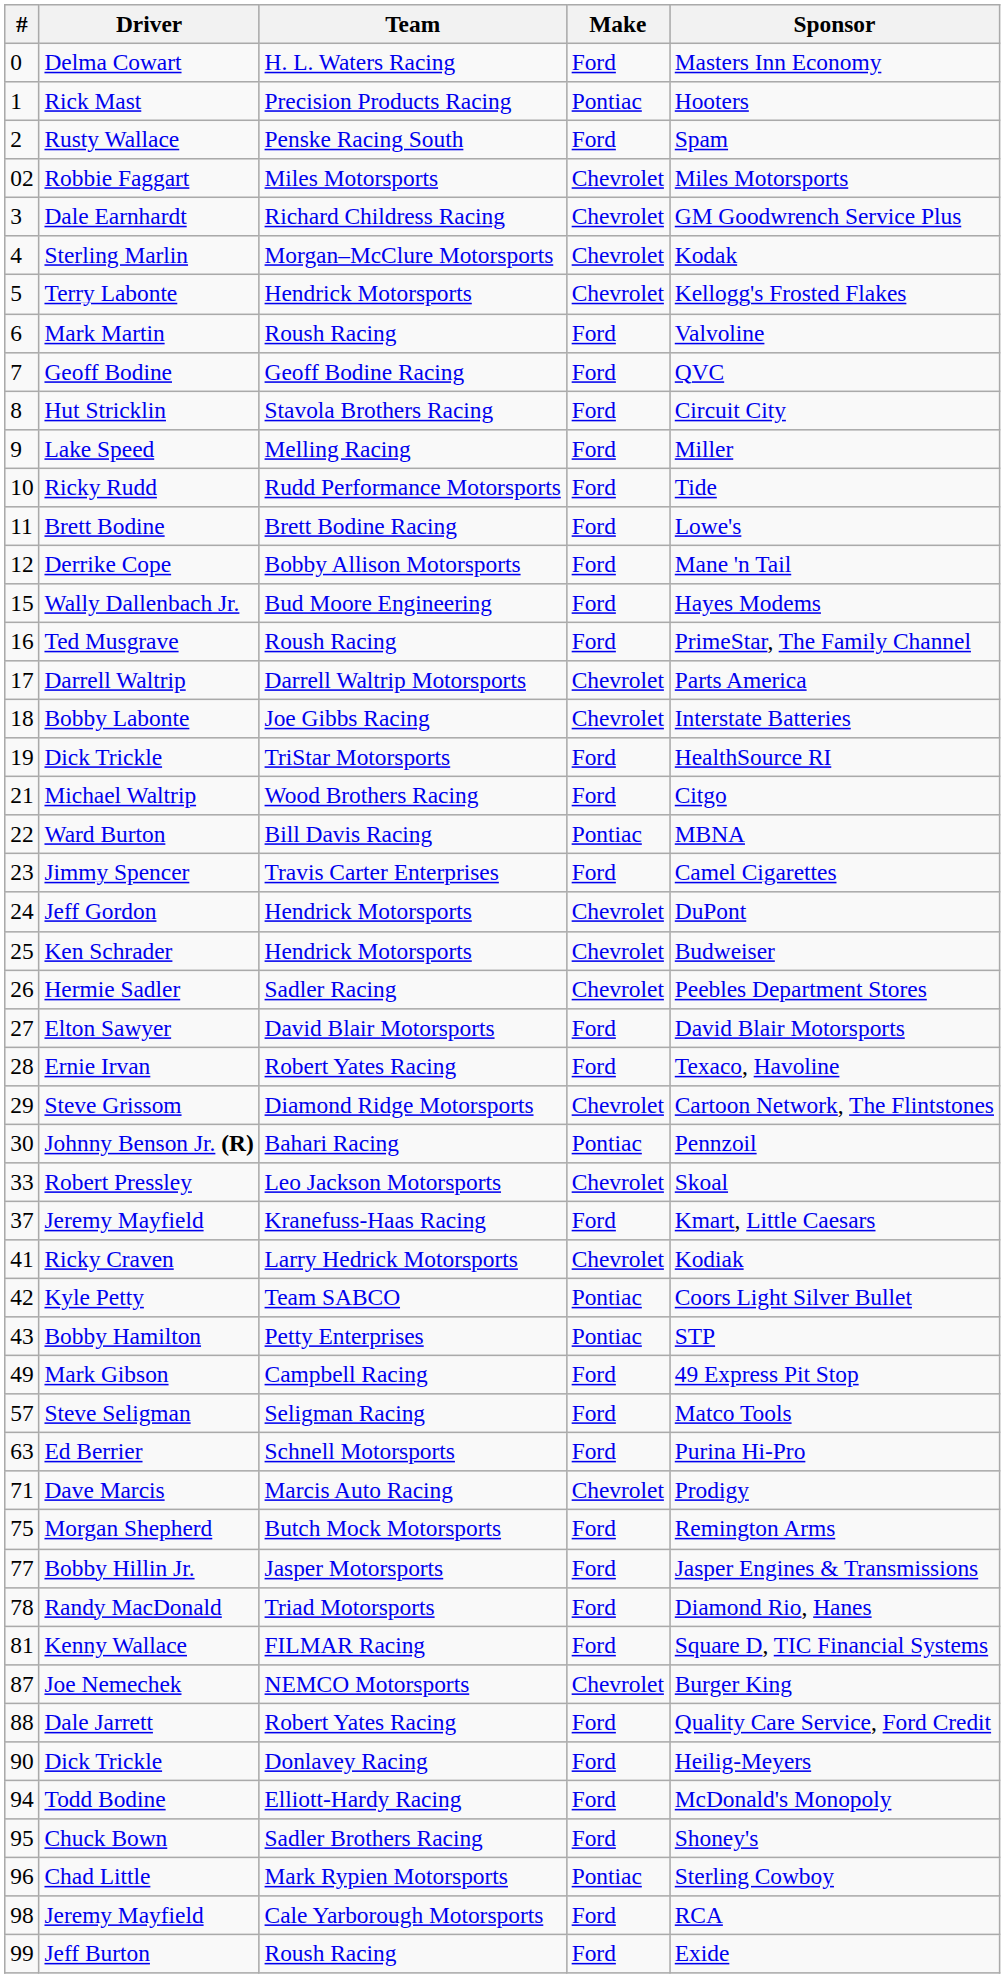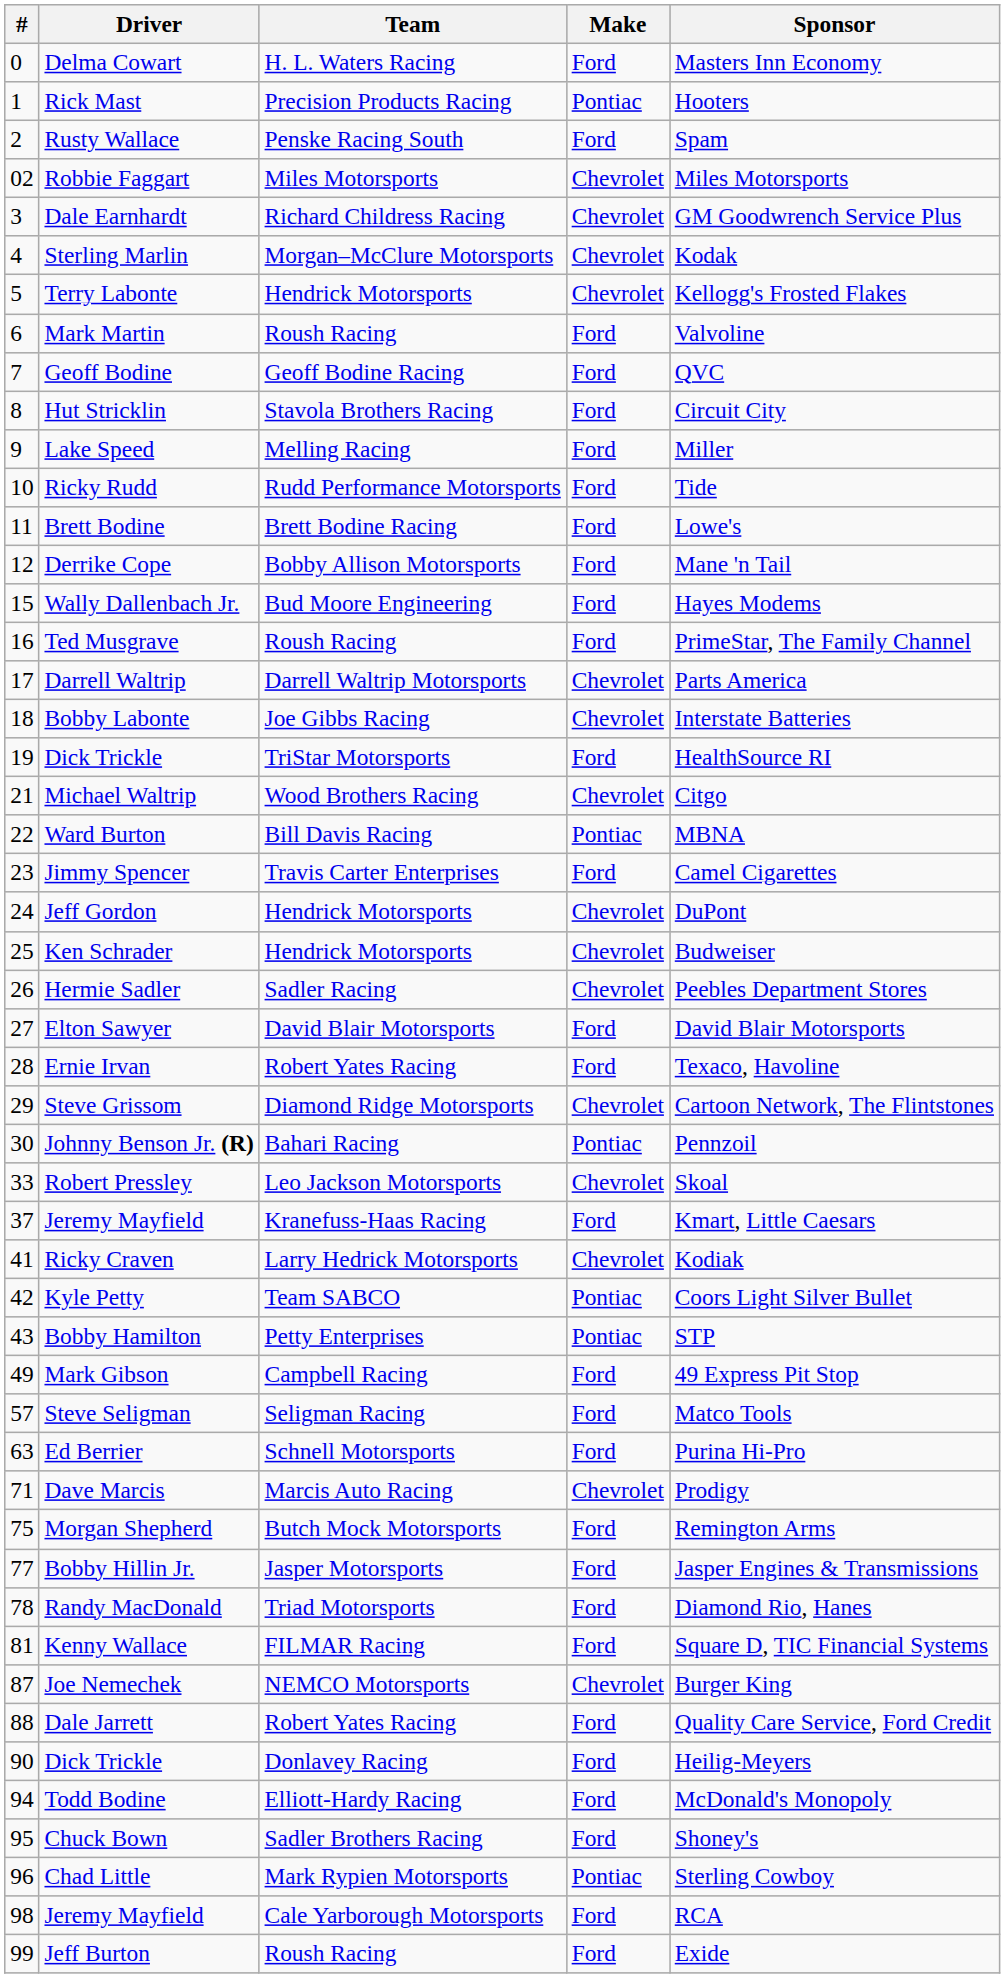Michael Waltrip | Make: Ford -> Chevrolet
